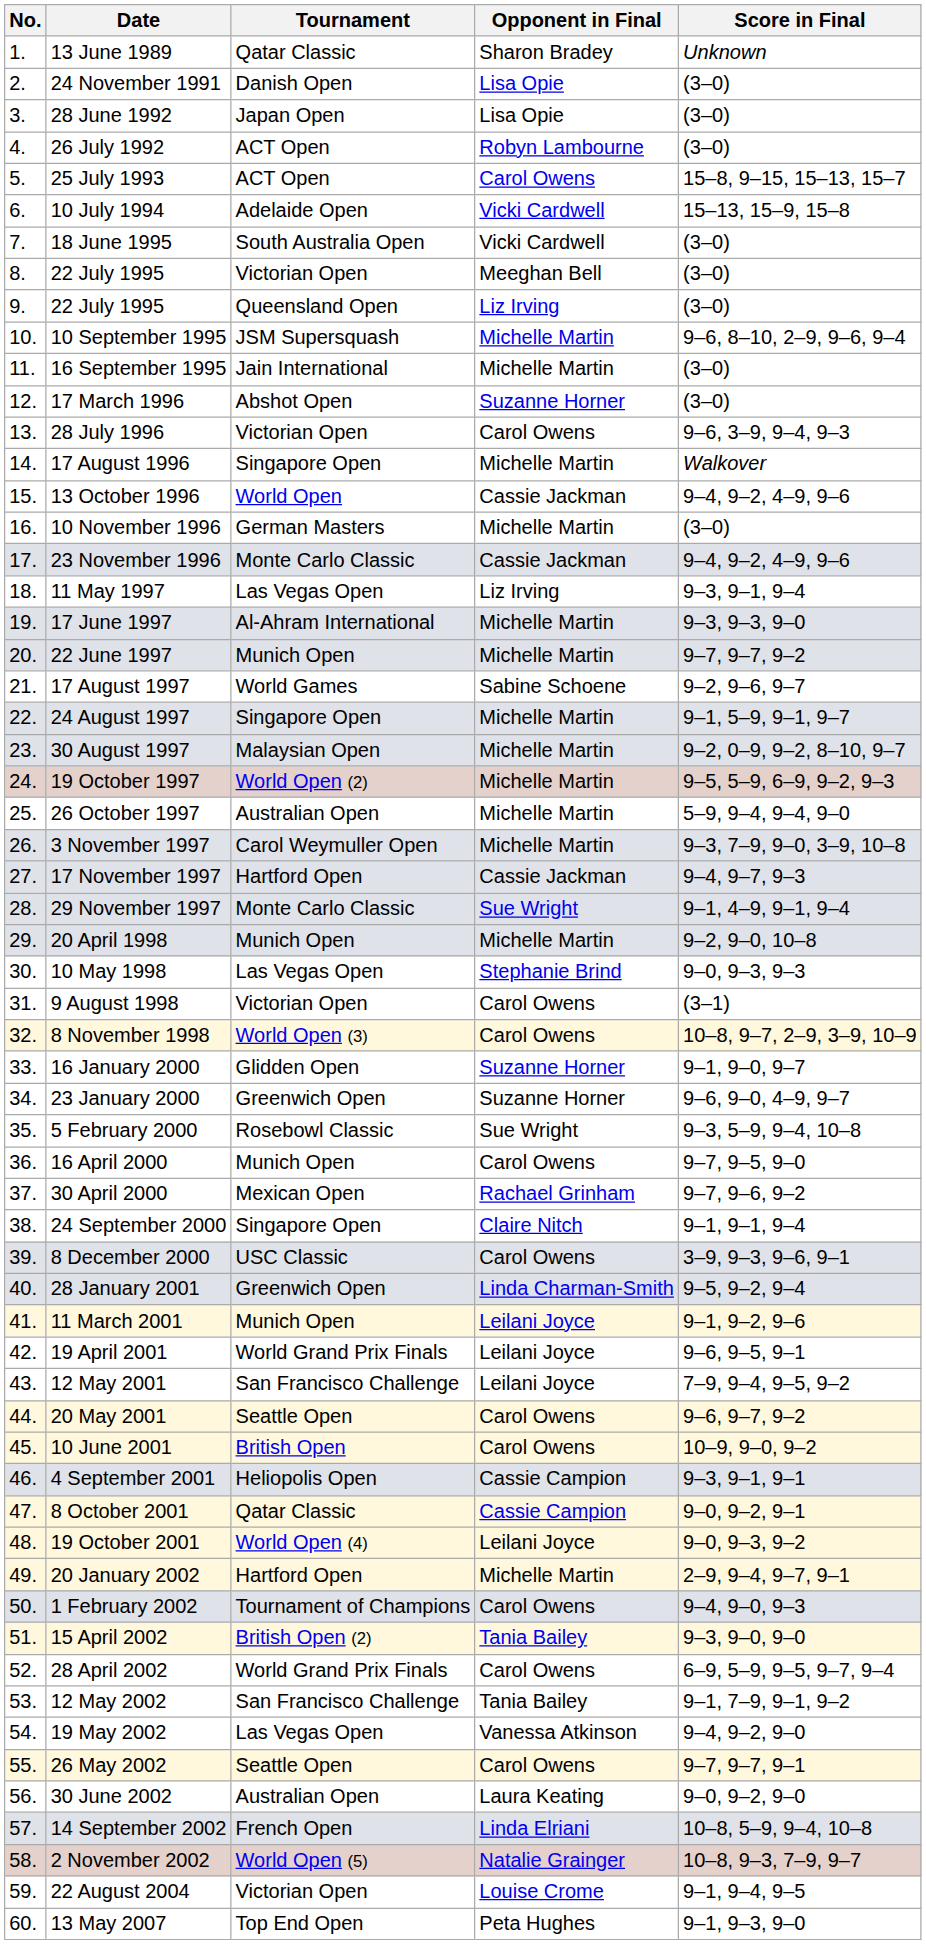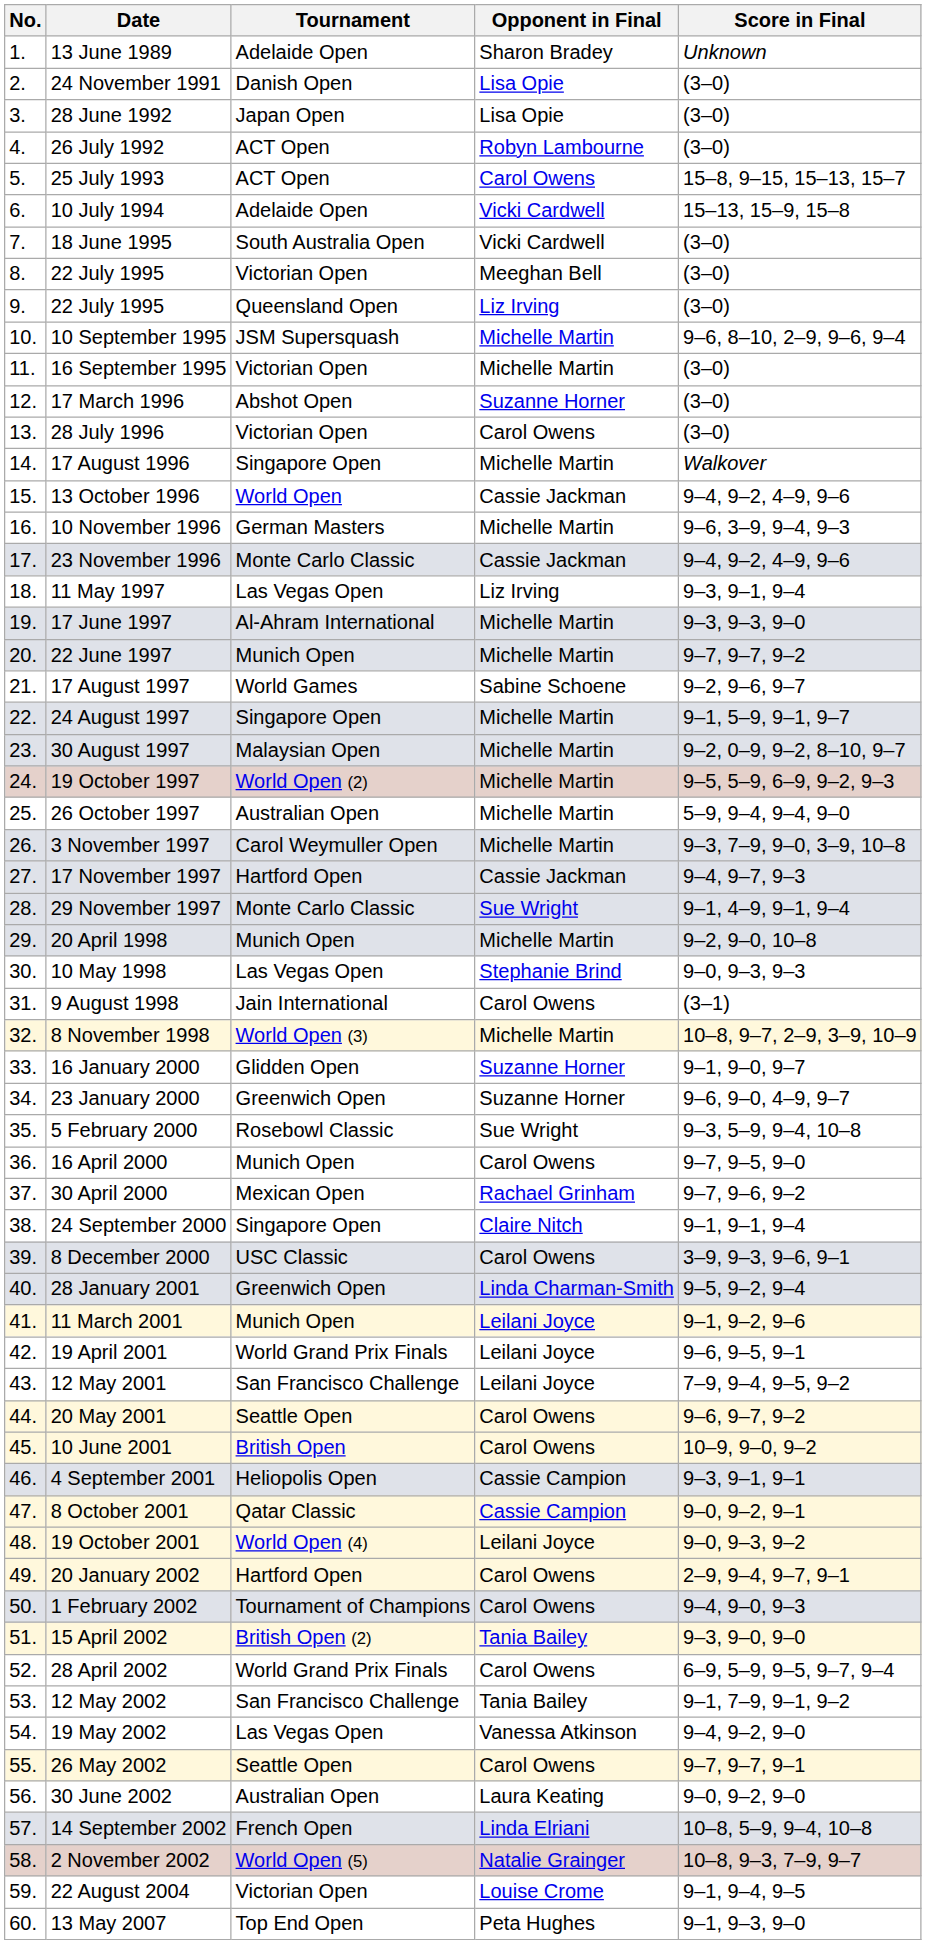13 June 1989 | Tournament: Qatar Classic -> Adelaide Open
16 September 1995 | Tournament: Jain International -> Victorian Open
28 July 1996 | Score in Final: 9–6, 3–9, 9–4, 9–3 -> (3–0)
10 November 1996 | Score in Final: (3–0) -> 9–6, 3–9, 9–4, 9–3
9 August 1998 | Tournament: Victorian Open -> Jain International
8 November 1998 | Opponent in Final: Carol Owens -> Michelle Martin
20 January 2002 | Opponent in Final: Michelle Martin -> Carol Owens
